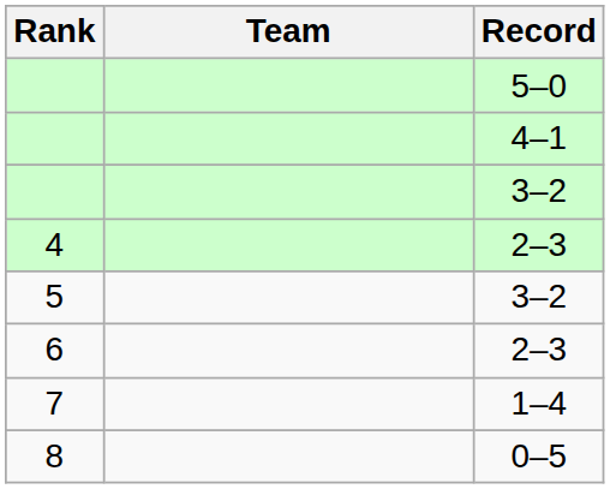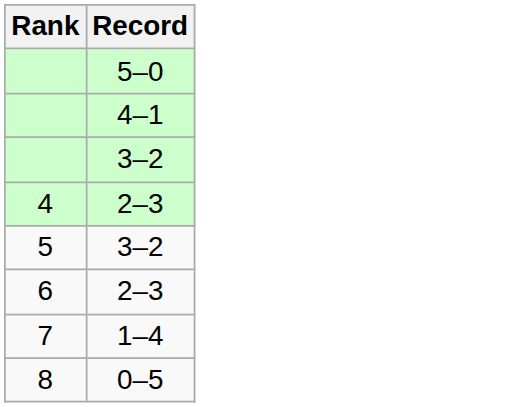- column: Team
